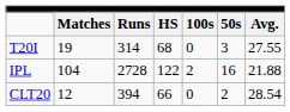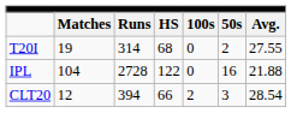T20I | column 6: 3 -> 2
IPL | column 5: 2 -> 0
CLT20 | column 5: 0 -> 2
CLT20 | column 6: 2 -> 3
